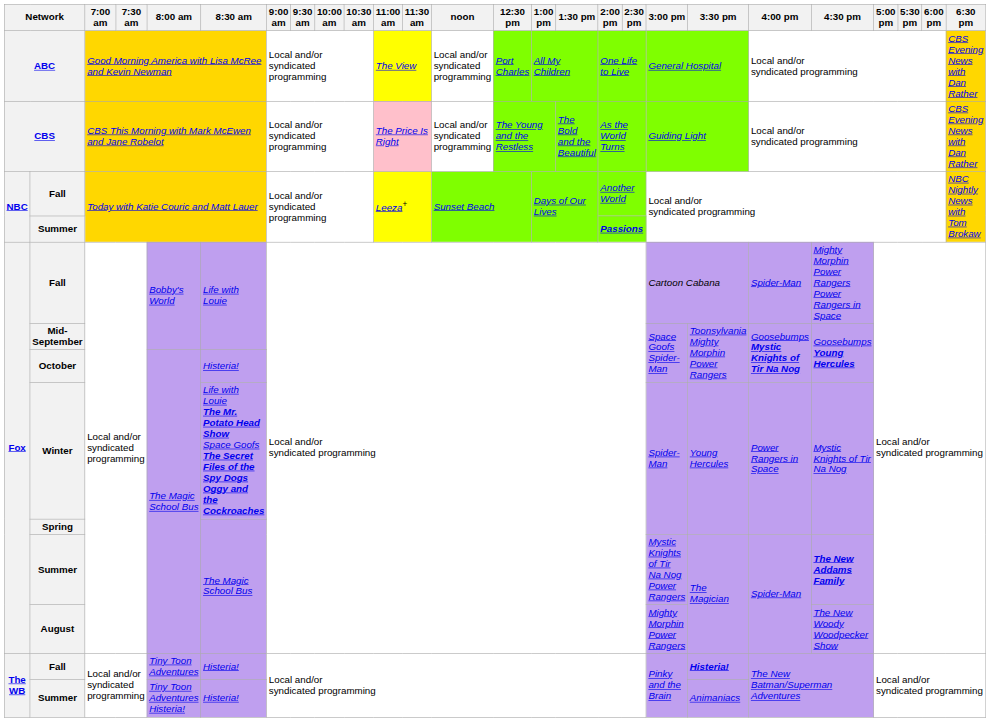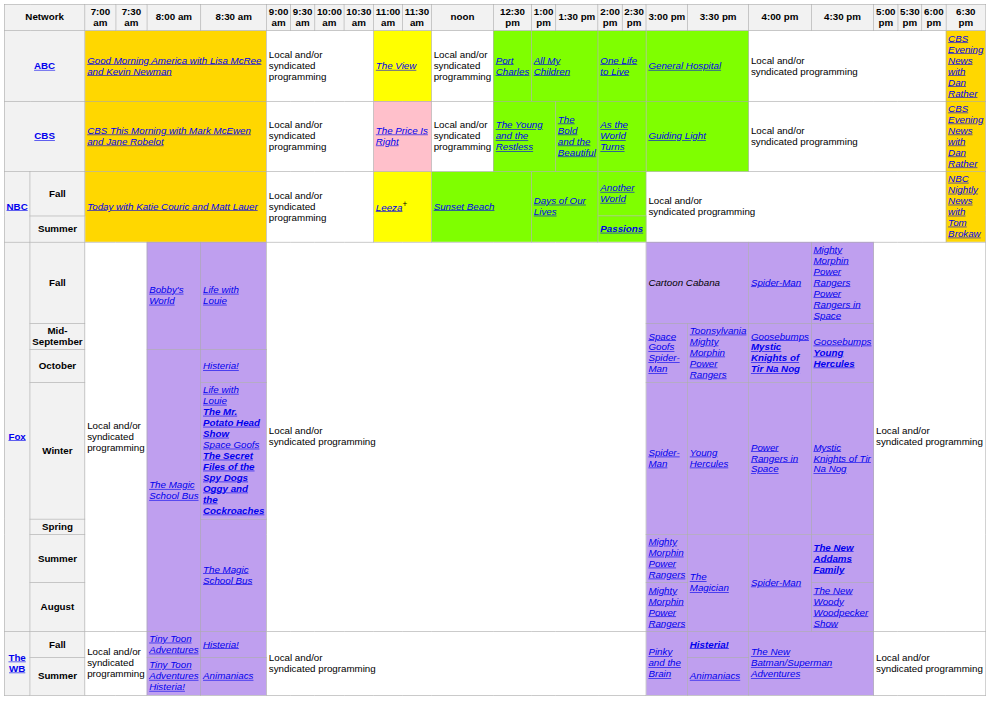Fox / Summer | 3:00 pm: Mystic Knights of Tir Na Nog Power Rangers -> Mighty Morphin Power Rangers
The WB / Summer | 8:30 am: Histeria! -> Animaniacs
